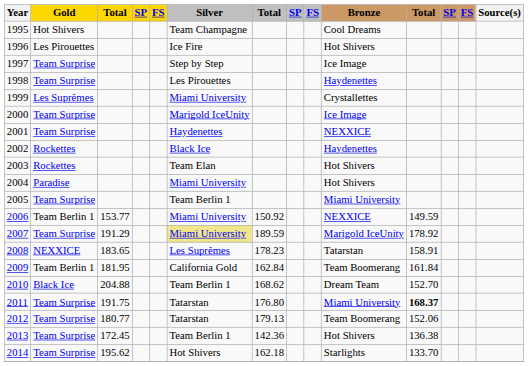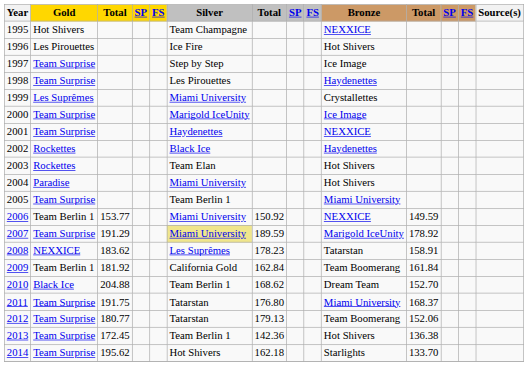1995 | Bronze: Cool Dreams -> NEXXICE
2008 | column 3: 183.65 -> 183.62
2009 | column 3: 181.95 -> 181.92
2011 | column 11: bold -> normal
